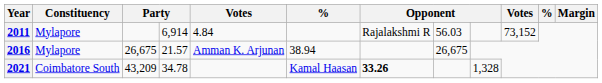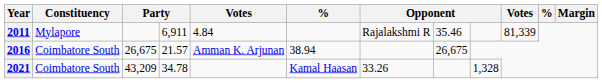2011 | column 4: 6,914 -> 6,911
2011 | column 8: 56.03 -> 35.46
2011 | column 10: 73,152 -> 81,339
2016 | Constituency: Mylapore -> Coimbatore South
2021 | column 7: bold -> normal
